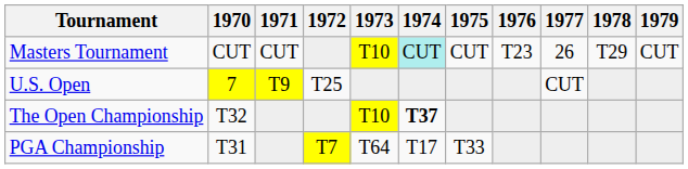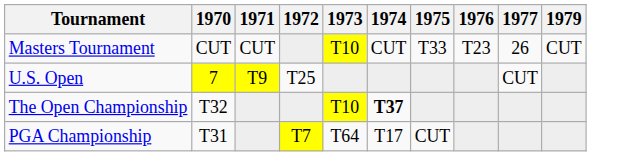- column: 1978 | T29
Masters Tournament | 1974: paleturquoise background -> no background
Masters Tournament | 1975: CUT -> T33
PGA Championship | 1975: T33 -> CUT
